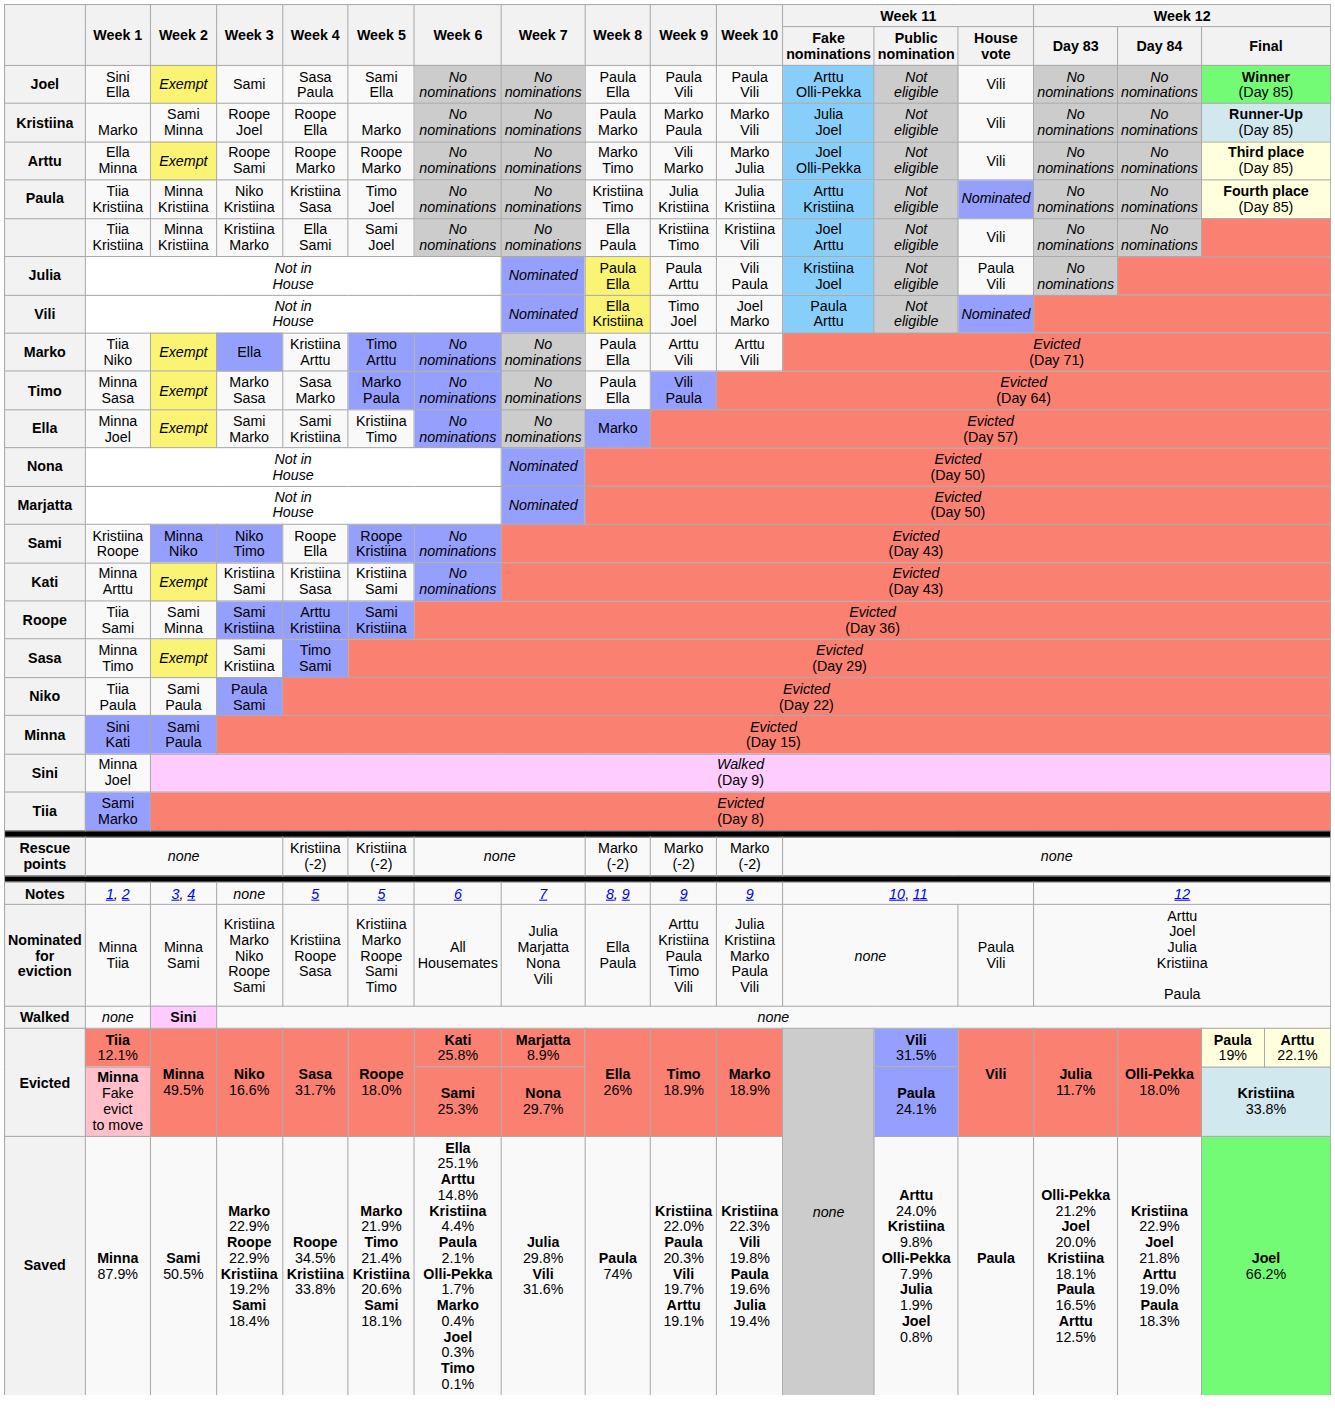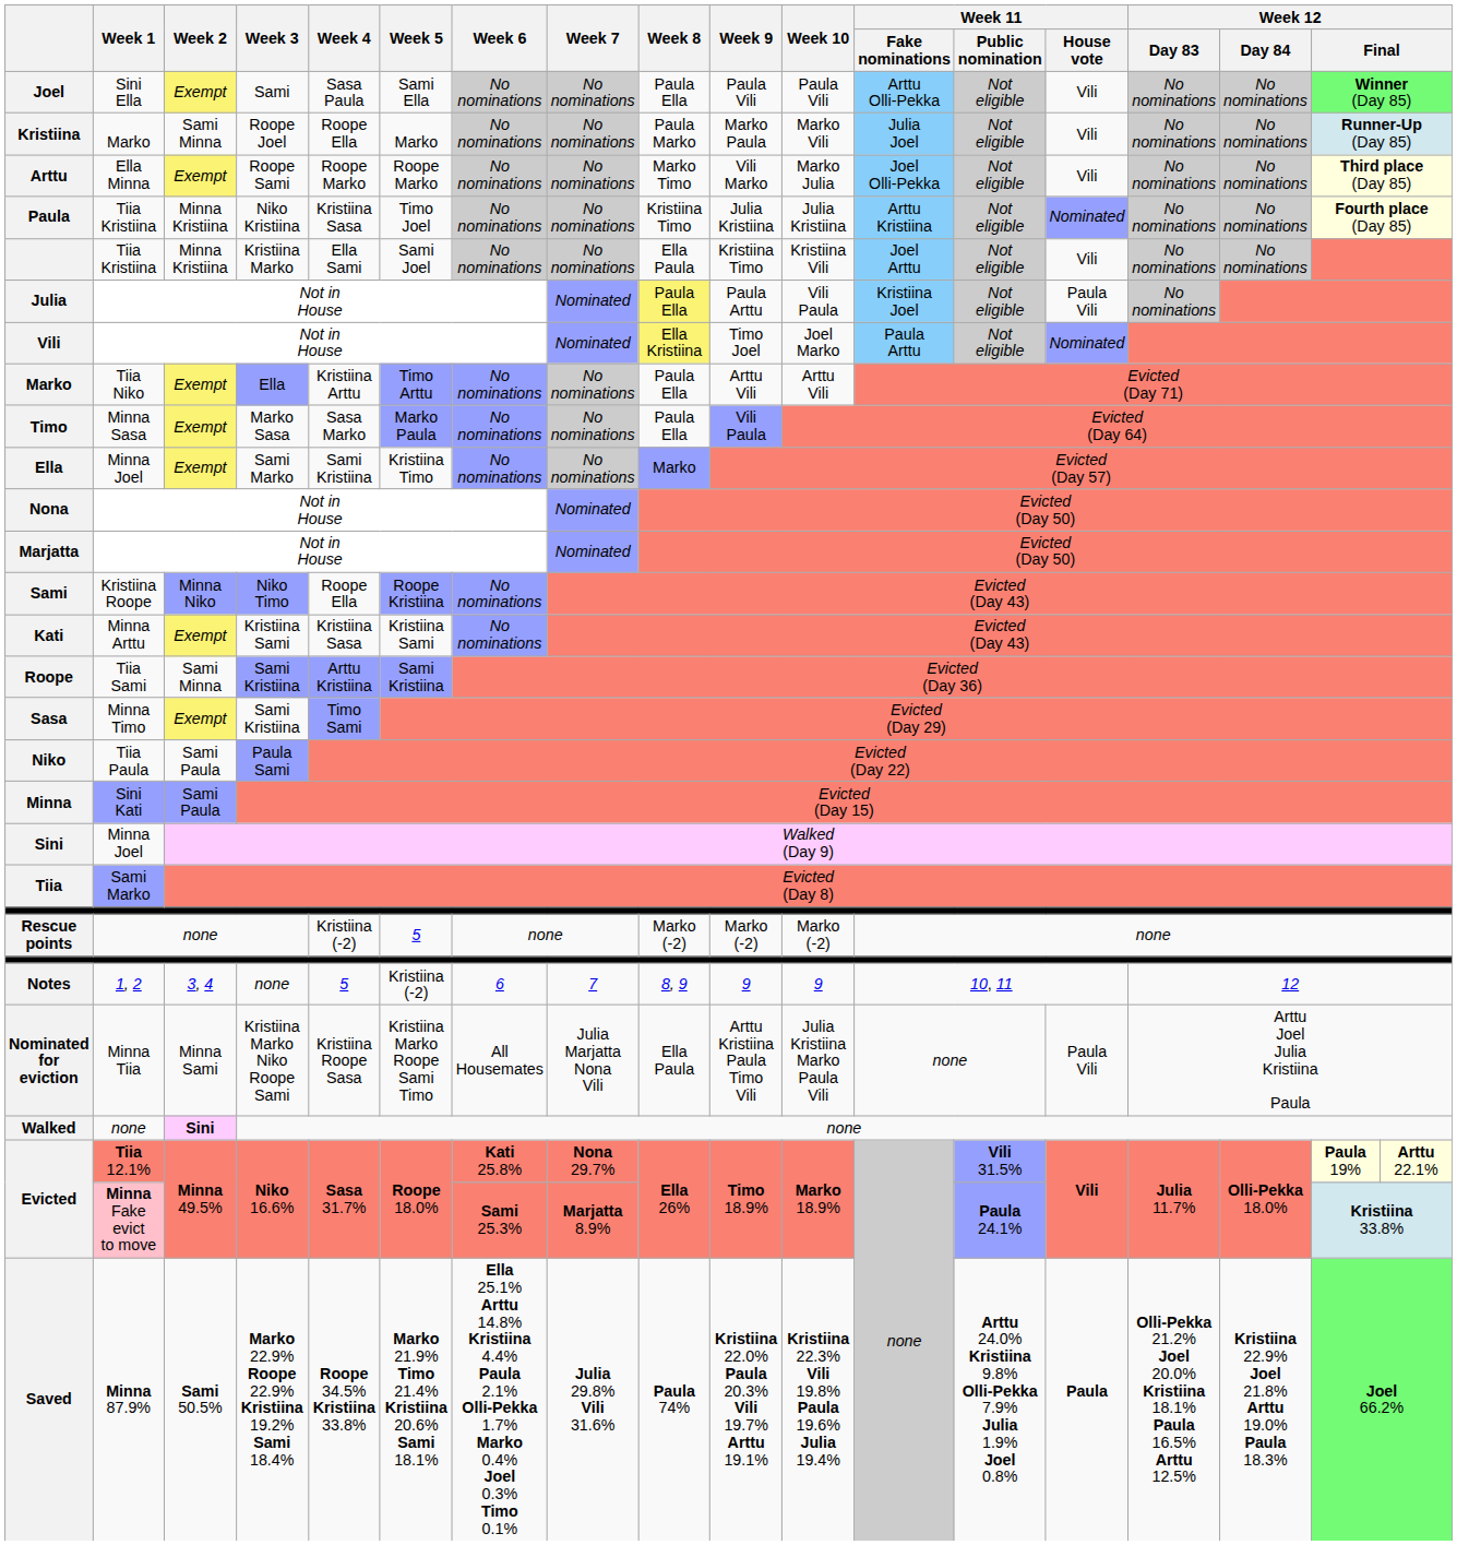Rescue points | Week 5: Kristiina (-2) -> 5
Notes | Week 5: 5 -> Kristiina (-2)
Evicted / Tiia 12.1% | Week 7: Marjatta 8.9% -> Nona 29.7%
Evicted / Minna Fake evict to move | Week 7: Nona 29.7% -> Marjatta 8.9%
